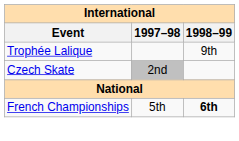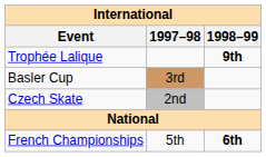Trophée Lalique | 1998–99: normal -> bold
+ row: Basler Cup | 3rd
